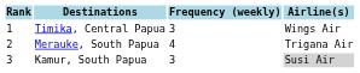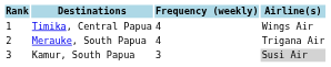Timika, Central Papua | Frequency (weekly): 3 -> 4
